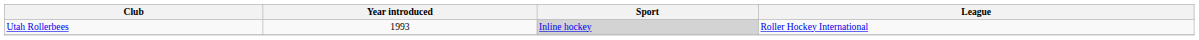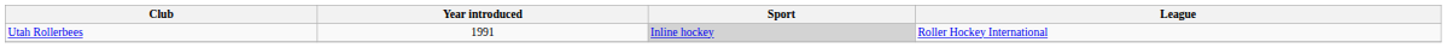Utah Rollerbees | Year introduced: 1993 -> 1991
